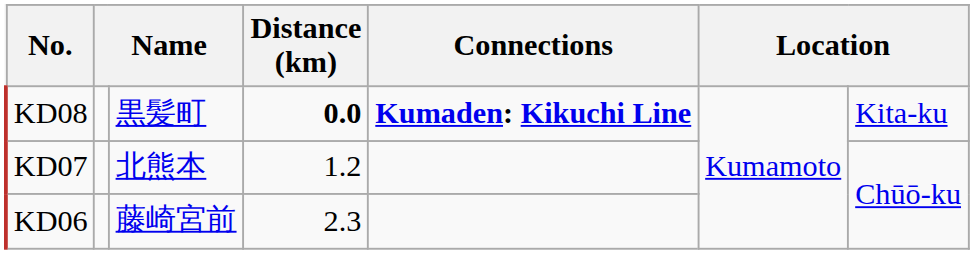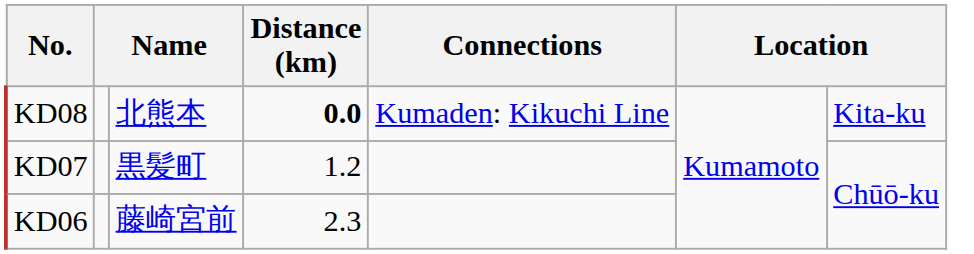KD08 | column 3: 黒髪町 -> 北熊本
KD08 | Connections: bold -> normal
KD07 | column 3: 北熊本 -> 黒髪町
